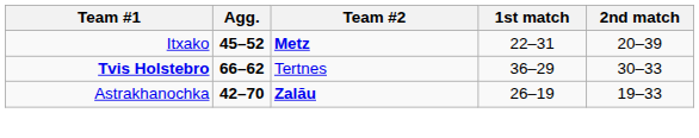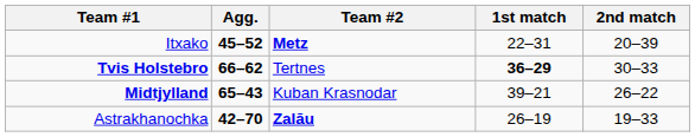Tvis Holstebro | 1st match: normal -> bold
+ row: Midtjylland | 65–43 | Kuban Krasnodar | 39–21 | 26–22
